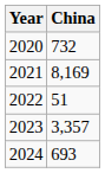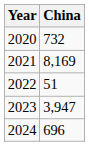2023 | China: 3,357 -> 3,947
2024 | China: 693 -> 696
